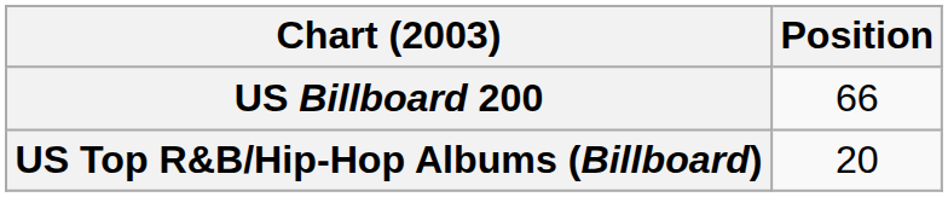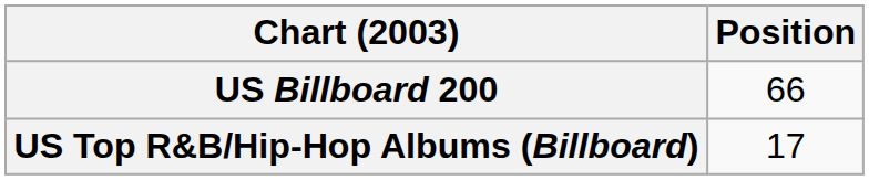US Top R&B/Hip-Hop Albums (Billboard) | Position: 20 -> 17
